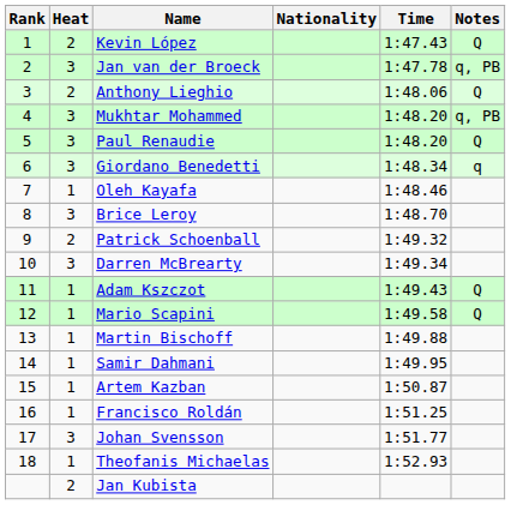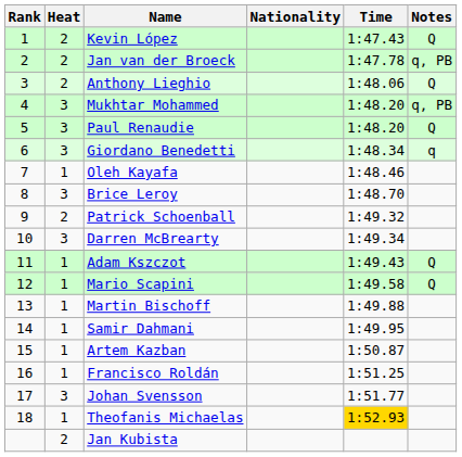Jan van der Broeck | Heat: 3 -> 2
Theofanis Michaelas | Time: no background -> gold background
